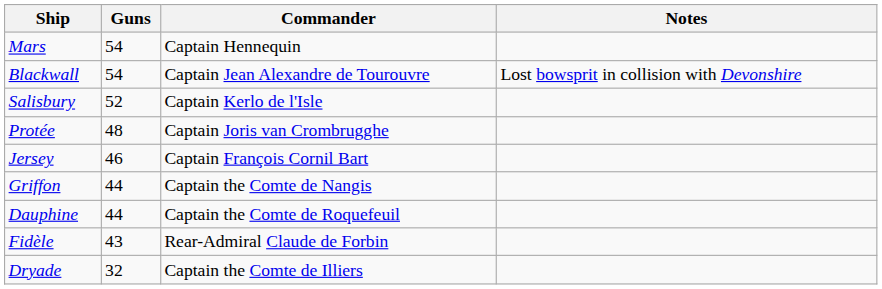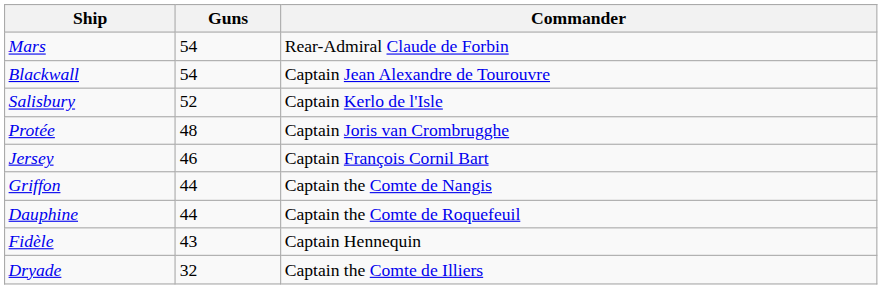- column: Notes | Lost bowsprit in collision with Devonshire
Mars | Commander: Captain Hennequin -> Rear-Admiral Claude de Forbin
Fidèle | Commander: Rear-Admiral Claude de Forbin -> Captain Hennequin
